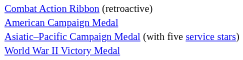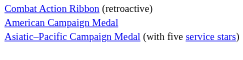- row: World War II Victory Medal
